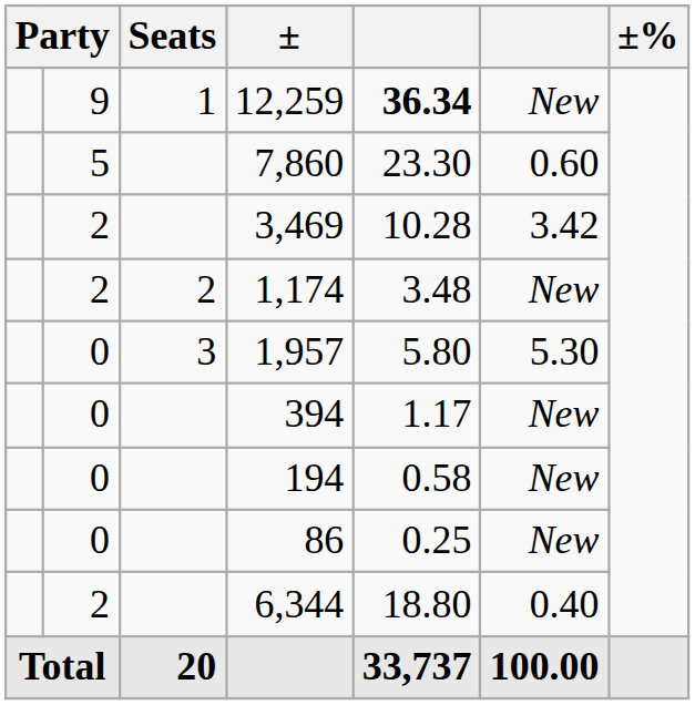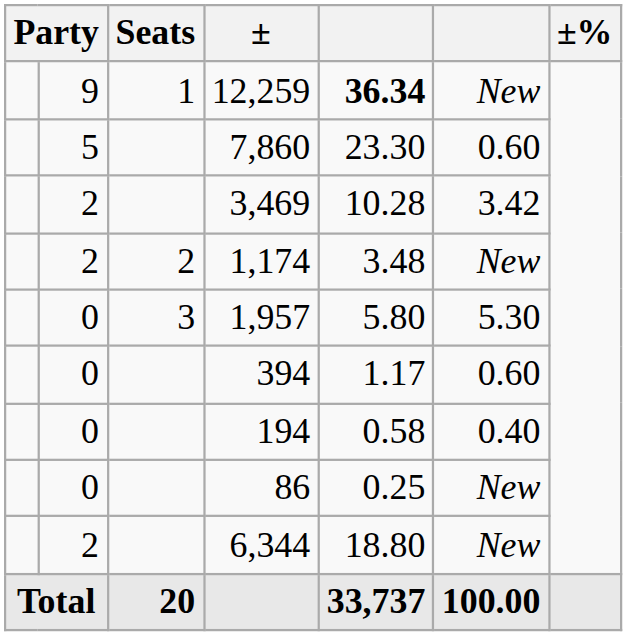394 | column 6: New -> 0.60
194 | column 6: New -> 0.40
6,344 | column 6: 0.40 -> New
